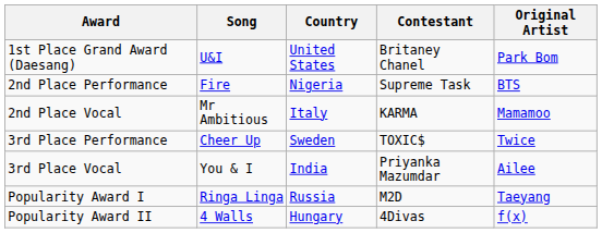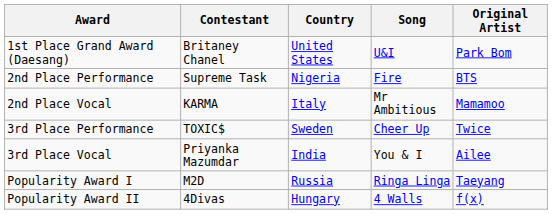columns swapped: Contestant <-> Song
